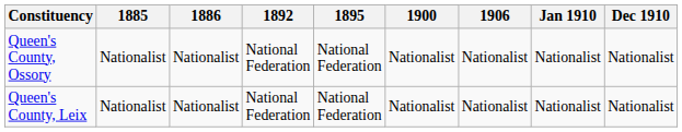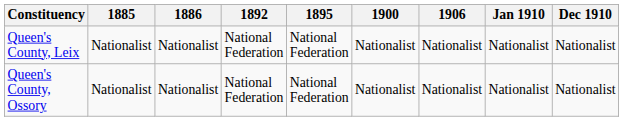rows swapped: Queen's County, Leix <-> Queen's County, Ossory
